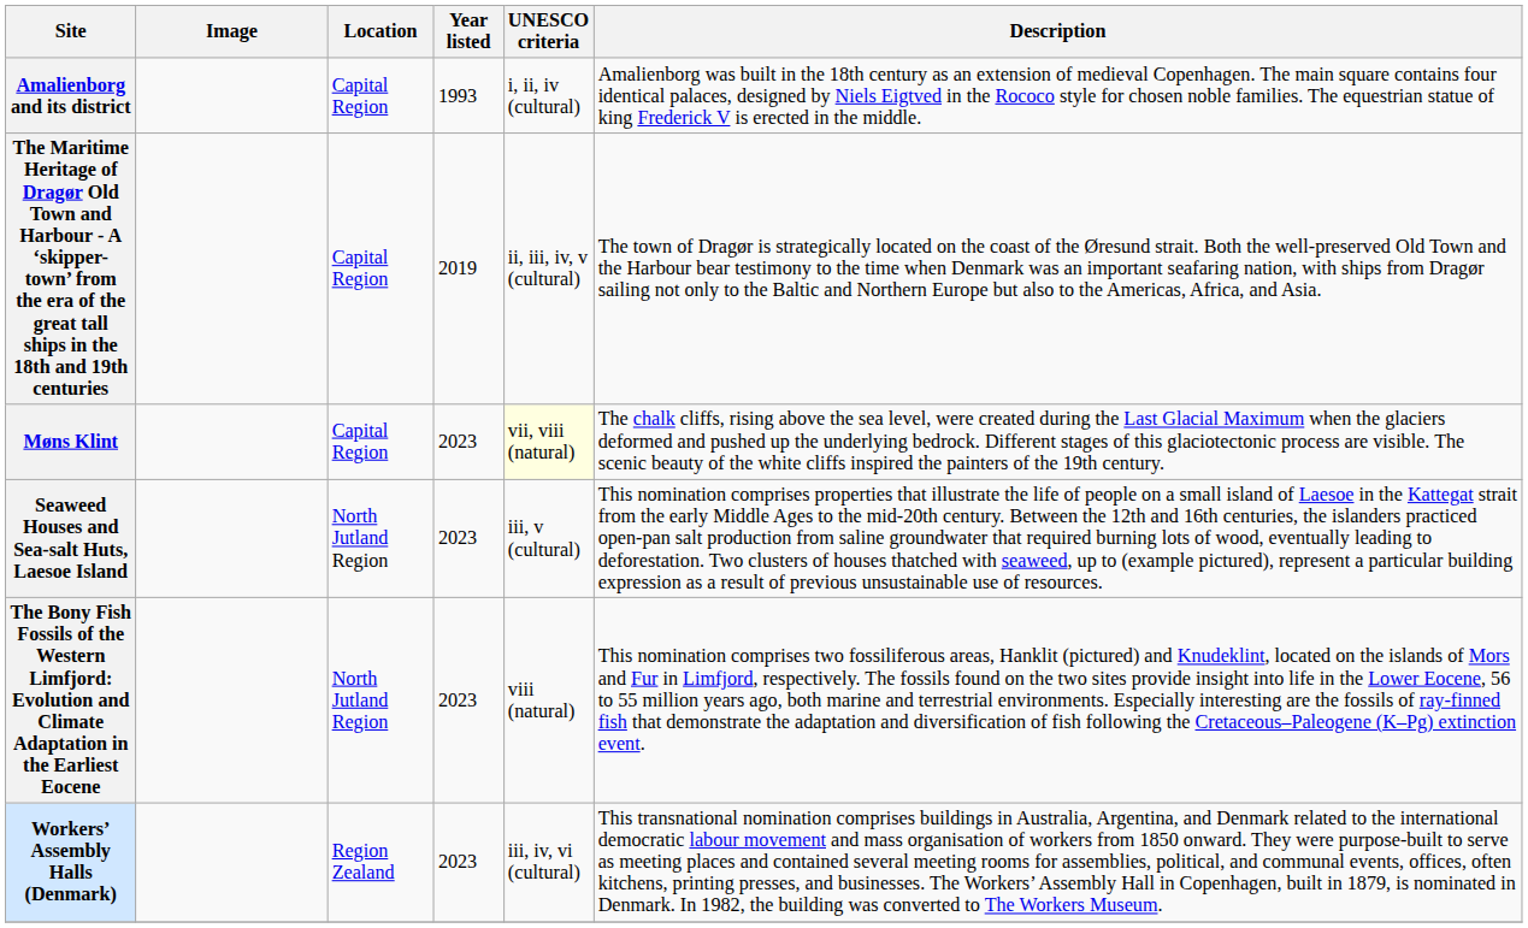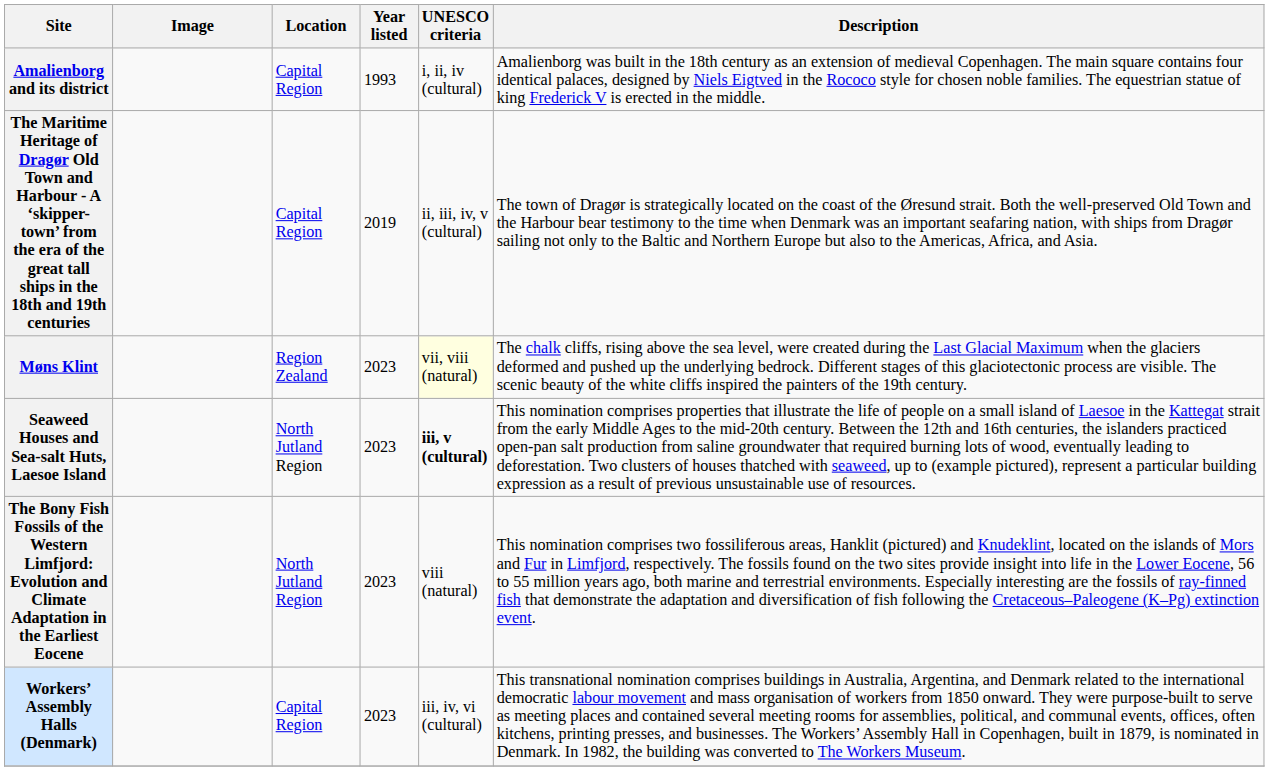Møns Klint | Location: Capital Region -> Region Zealand
Seaweed Houses and Sea-salt Huts, Laesoe Island | UNESCO criteria: normal -> bold
Workers’ Assembly Halls (Denmark) | Location: Region Zealand -> Capital Region
